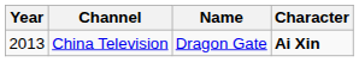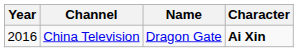China Television | Year: 2013 -> 2016
